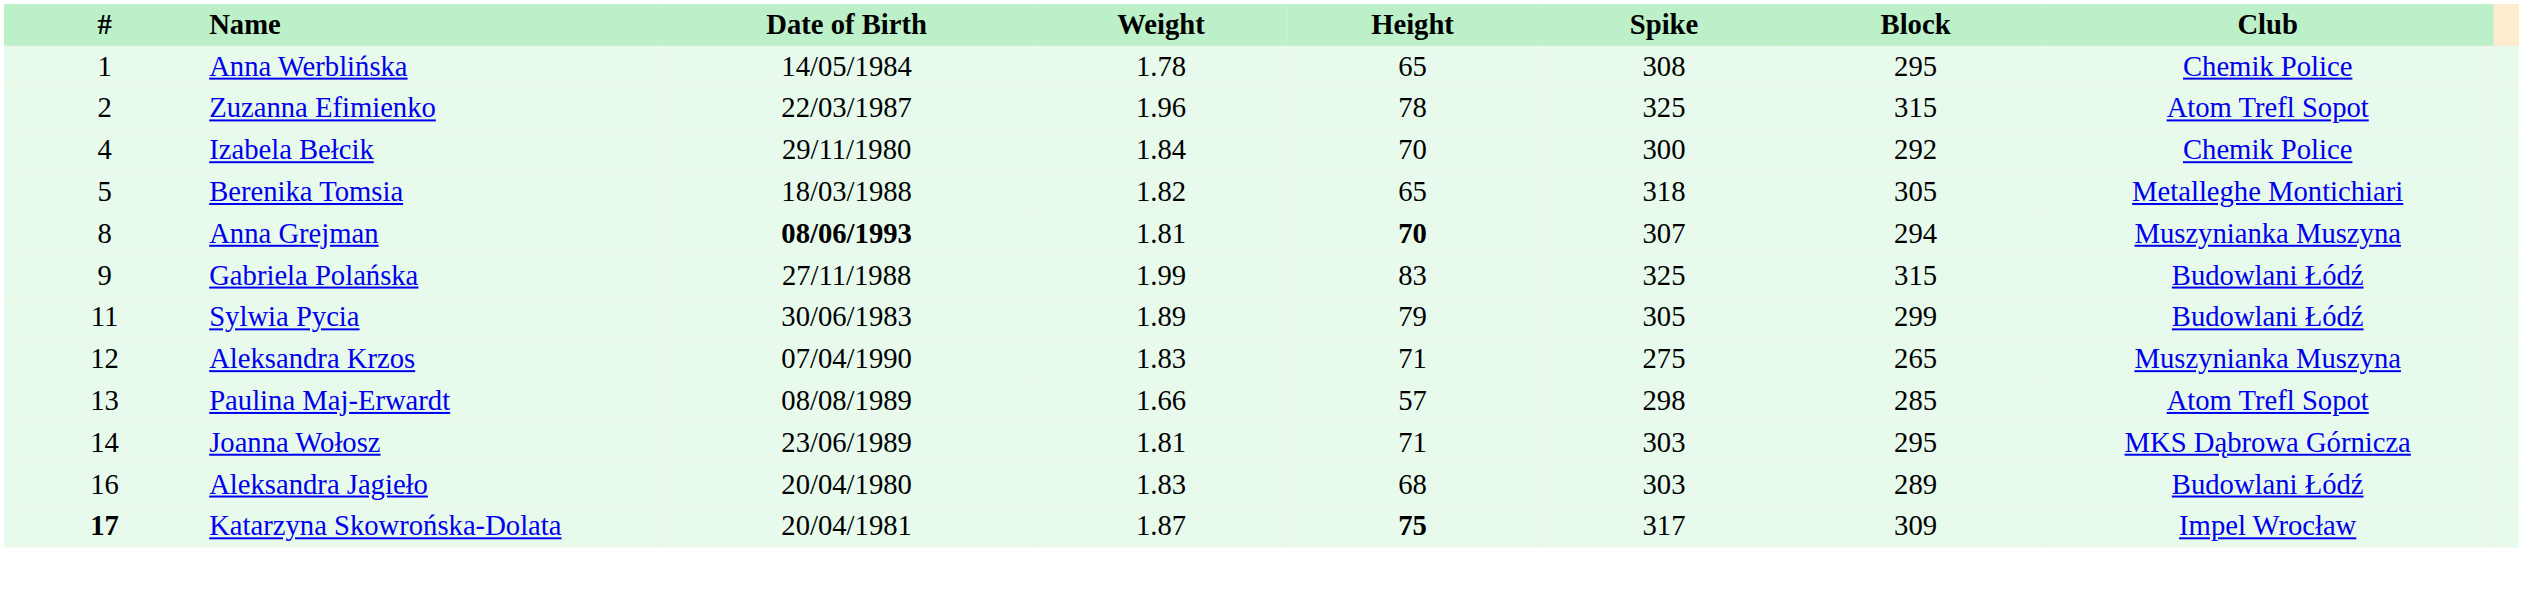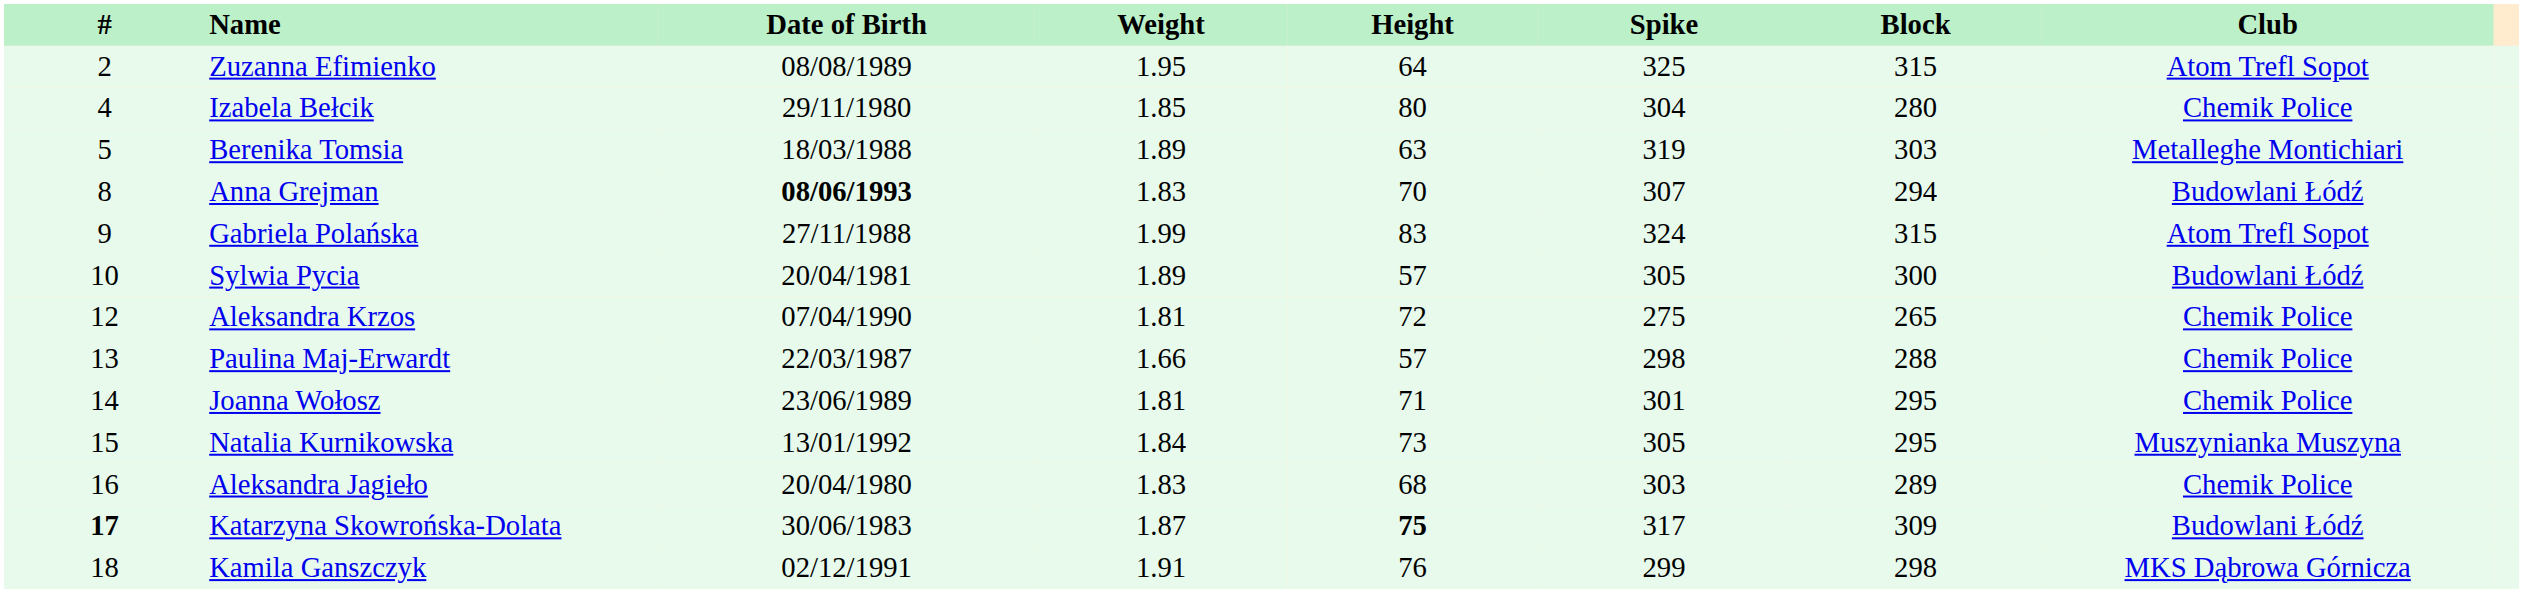- row: 1 | Anna Werblińska | 14/05/1984 | 1.78 | 65 | 308 | 295 | Chemik Police
Zuzanna Efimienko | Date of Birth: 22/03/1987 -> 08/08/1989
Zuzanna Efimienko | Weight: 1.96 -> 1.95
Zuzanna Efimienko | Height: 78 -> 64
Izabela Bełcik | Weight: 1.84 -> 1.85
Izabela Bełcik | Height: 70 -> 80
Izabela Bełcik | Spike: 300 -> 304
Izabela Bełcik | Block: 292 -> 280
Berenika Tomsia | Weight: 1.82 -> 1.89
Berenika Tomsia | Height: 65 -> 63
Berenika Tomsia | Spike: 318 -> 319
Berenika Tomsia | Block: 305 -> 303
Anna Grejman | Weight: 1.81 -> 1.83
Anna Grejman | Height: bold -> normal
Anna Grejman | Club: Muszynianka Muszyna -> Budowlani Łódź
Gabriela Polańska | Spike: 325 -> 324
Gabriela Polańska | Club: Budowlani Łódź -> Atom Trefl Sopot
Sylwia Pycia | #: 11 -> 10
Sylwia Pycia | Date of Birth: 30/06/1983 -> 20/04/1981
Sylwia Pycia | Height: 79 -> 57
Sylwia Pycia | Block: 299 -> 300
Aleksandra Krzos | Weight: 1.83 -> 1.81
Aleksandra Krzos | Height: 71 -> 72
Aleksandra Krzos | Club: Muszynianka Muszyna -> Chemik Police
Paulina Maj-Erwardt | Date of Birth: 08/08/1989 -> 22/03/1987
Paulina Maj-Erwardt | Block: 285 -> 288
Paulina Maj-Erwardt | Club: Atom Trefl Sopot -> Chemik Police
Joanna Wołosz | Spike: 303 -> 301
Joanna Wołosz | Club: MKS Dąbrowa Górnicza -> Chemik Police
+ row: 15 | Natalia Kurnikowska | 13/01/1992 | 1.84 | 73 | 305 | 295 | Muszynianka Muszyna
Aleksandra Jagieło | Club: Budowlani Łódź -> Chemik Police
Katarzyna Skowrońska-Dolata | Date of Birth: 20/04/1981 -> 30/06/1983
Katarzyna Skowrońska-Dolata | Club: Impel Wrocław -> Budowlani Łódź
+ row: 18 | Kamila Ganszczyk | 02/12/1991 | 1.91 | 76 | 299 | 298 | MKS Dąbrowa Górnicza
